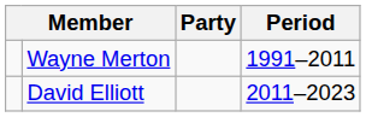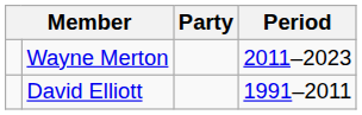Wayne Merton | Period: 1991–2011 -> 2011–2023
David Elliott | Period: 2011–2023 -> 1991–2011
